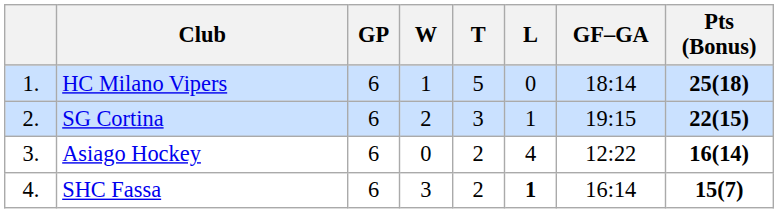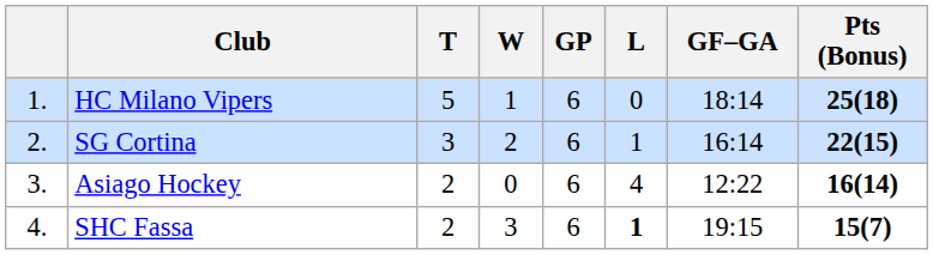columns swapped: GP <-> T
SG Cortina | GF–GA: 19:15 -> 16:14
SHC Fassa | GF–GA: 16:14 -> 19:15
